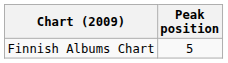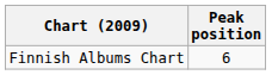Finnish Albums Chart | Peak position: 5 -> 6
